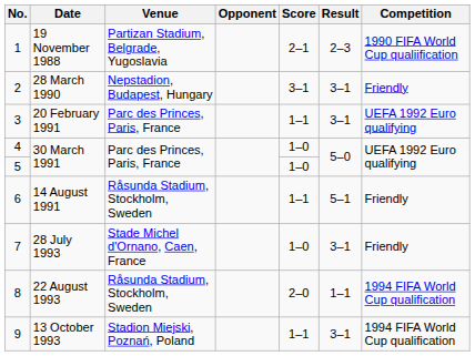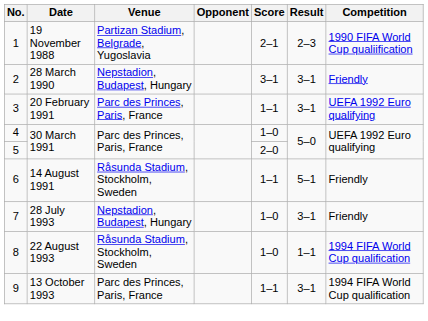5 | Score: 1–0 -> 2–0
7 | Venue: Stade Michel d'Ornano, Caen, France -> Nepstadion, Budapest, Hungary
8 | Score: 2–0 -> 1–0
9 | Venue: Stadion Miejski, Poznań, Poland -> Parc des Princes, Paris, France
